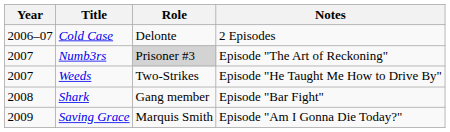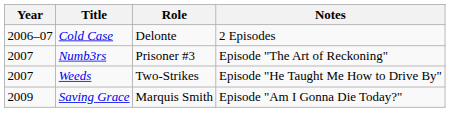Numb3rs | Role: lightgrey background -> no background
- row: 2008 | Shark | Gang member | Episode "Bar Fight"
